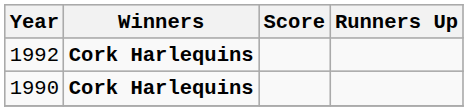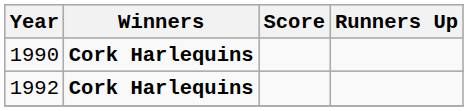rows swapped: 1990 <-> 1992
